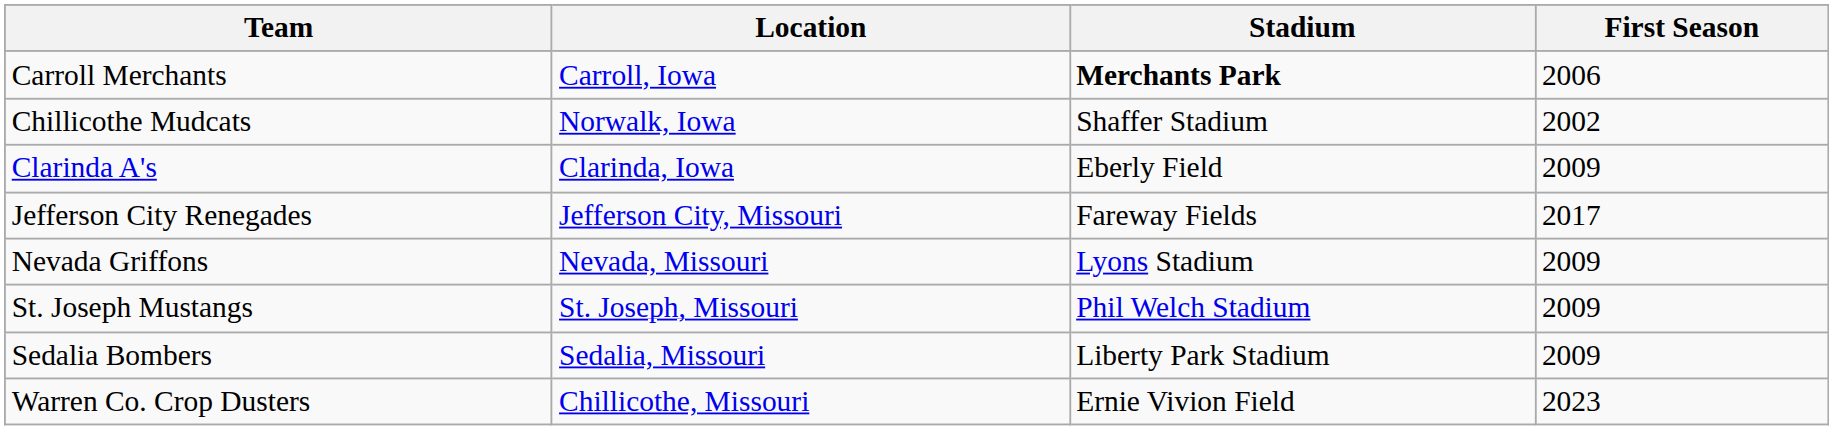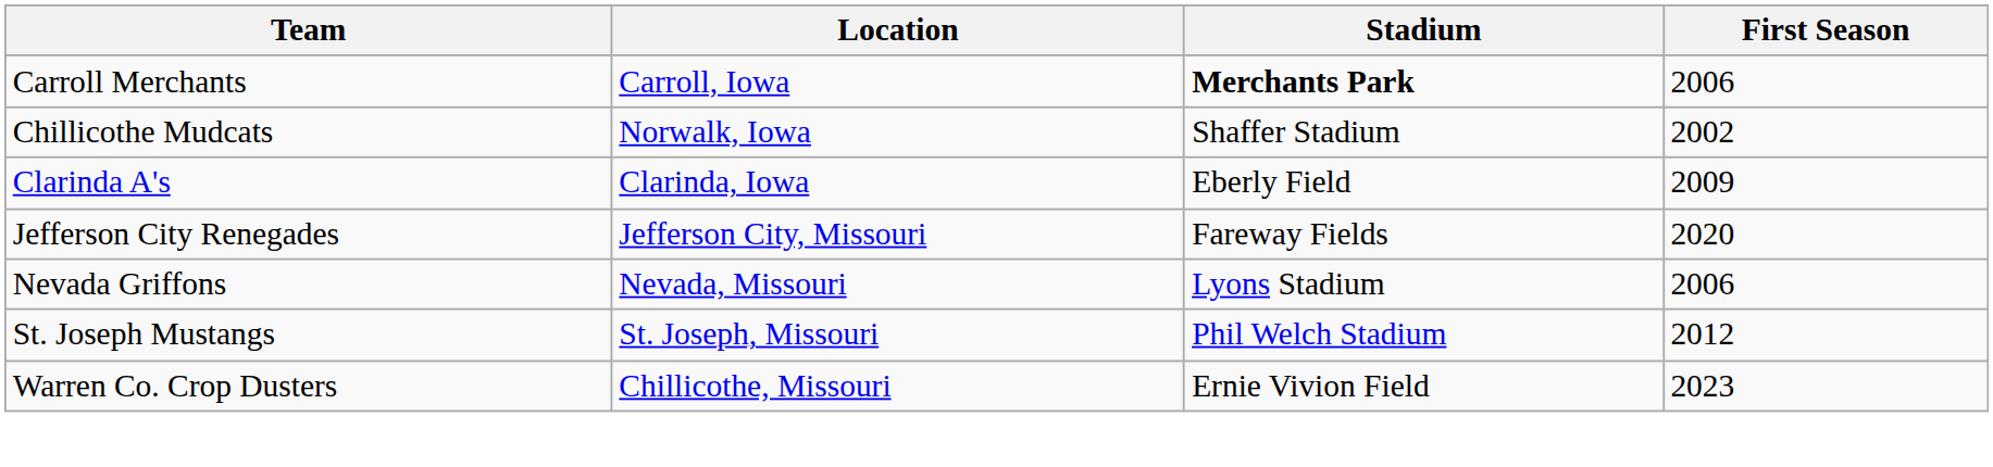Jefferson City Renegades | First Season: 2017 -> 2020
Nevada Griffons | First Season: 2009 -> 2006
St. Joseph Mustangs | First Season: 2009 -> 2012
- row: Sedalia Bombers | Sedalia, Missouri | Liberty Park Stadium | 2009
